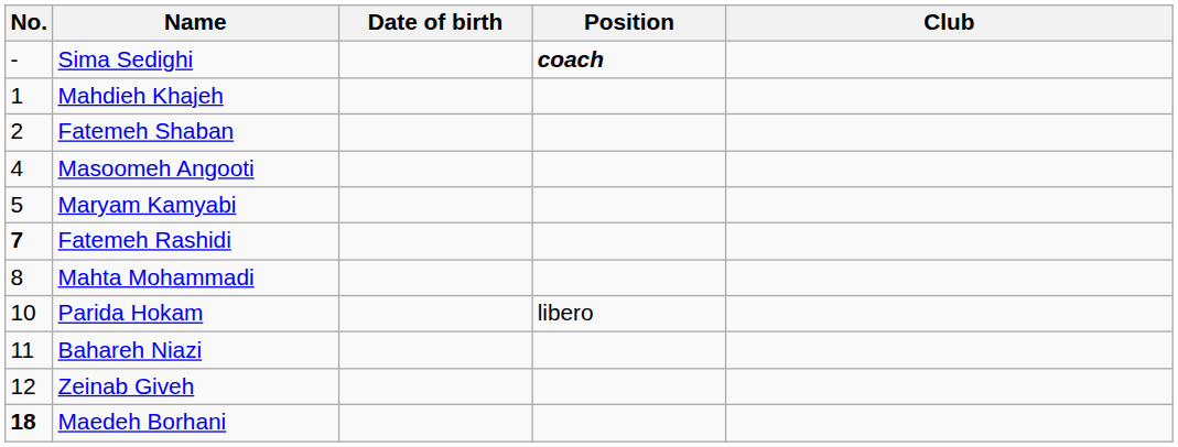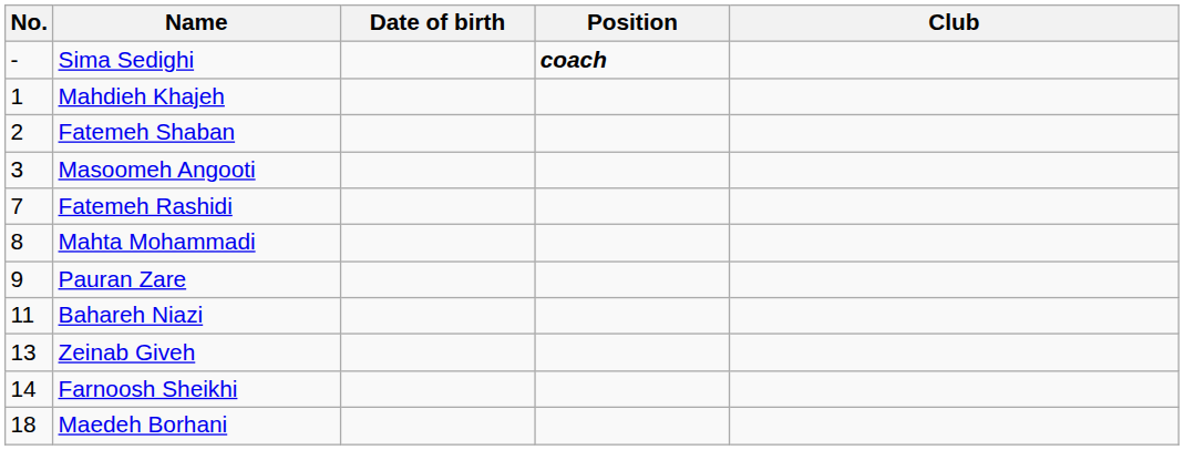Masoomeh Angooti | No.: 4 -> 3
- row: 5 | Maryam Kamyabi
Fatemeh Rashidi | No.: bold -> normal
+ row: 9 | Pauran Zare
- row: 10 | Parida Hokam | libero
Zeinab Giveh | No.: 12 -> 13
+ row: 14 | Farnoosh Sheikhi
Maedeh Borhani | No.: bold -> normal
